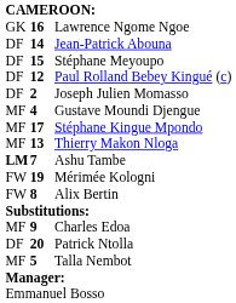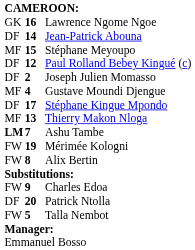Stéphane Meyoupo | column 1: DF -> MF
Stéphane Kingue Mpondo | column 1: MF -> DF
Charles Edoa | column 1: MF -> FW
Talla Nembot | column 1: MF -> FW
